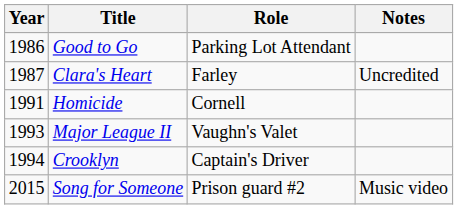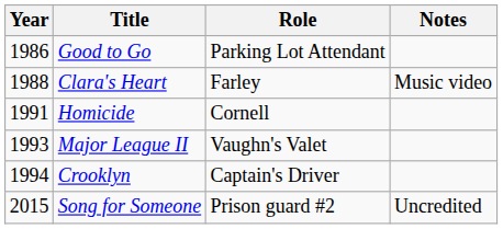Clara's Heart | Year: 1987 -> 1988
Clara's Heart | Notes: Uncredited -> Music video
Song for Someone | Notes: Music video -> Uncredited
